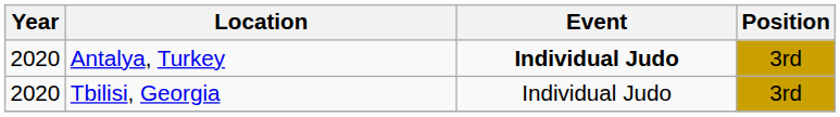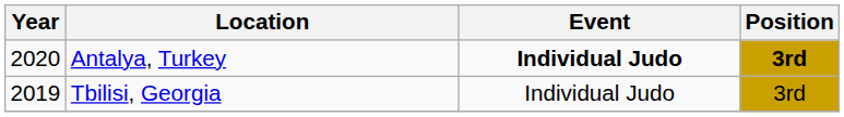Antalya, Turkey | Position: normal -> bold
Tbilisi, Georgia | Year: 2020 -> 2019
